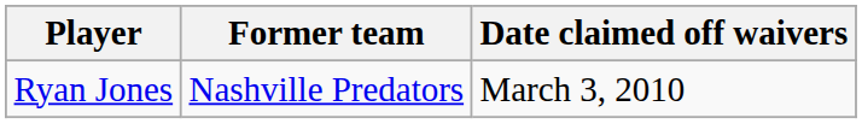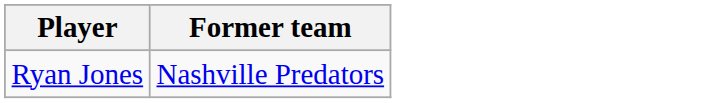- column: Date claimed off waivers | March 3, 2010
